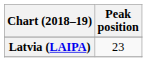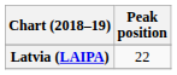Latvia (LAIPA) | Peak position: 23 -> 22
